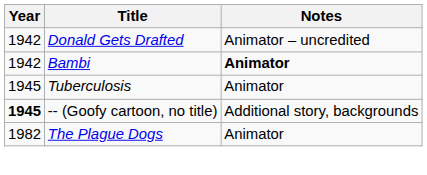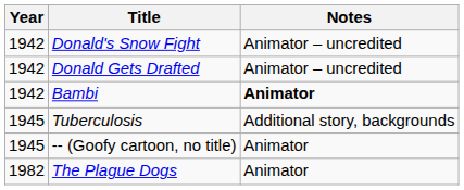+ row: 1942 | Donald's Snow Fight | Animator – uncredited
Tuberculosis | Notes: Animator -> Additional story, backgrounds
-- (Goofy cartoon, no title) | Year: bold -> normal
-- (Goofy cartoon, no title) | Notes: Additional story, backgrounds -> Animator
